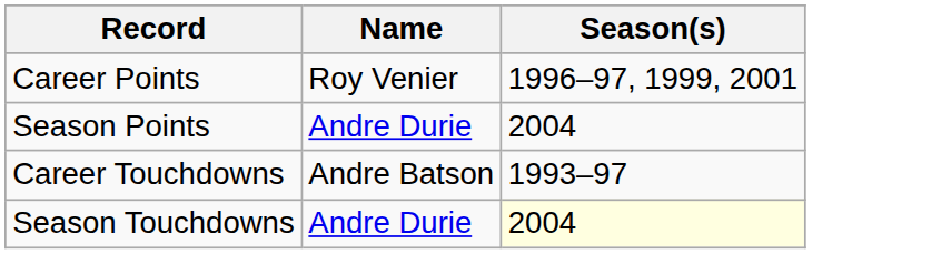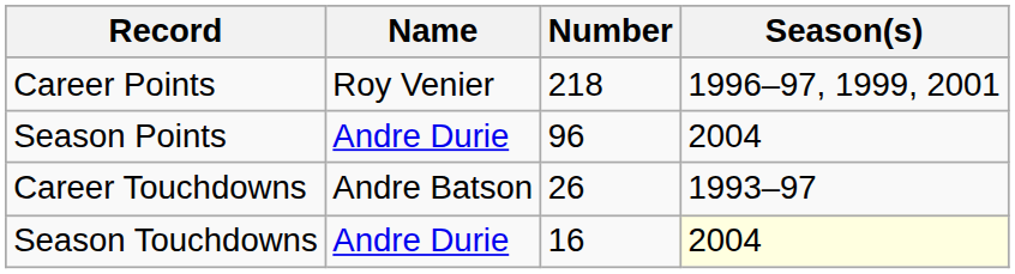+ column: Number | 218 | 96 | 26 | 16
